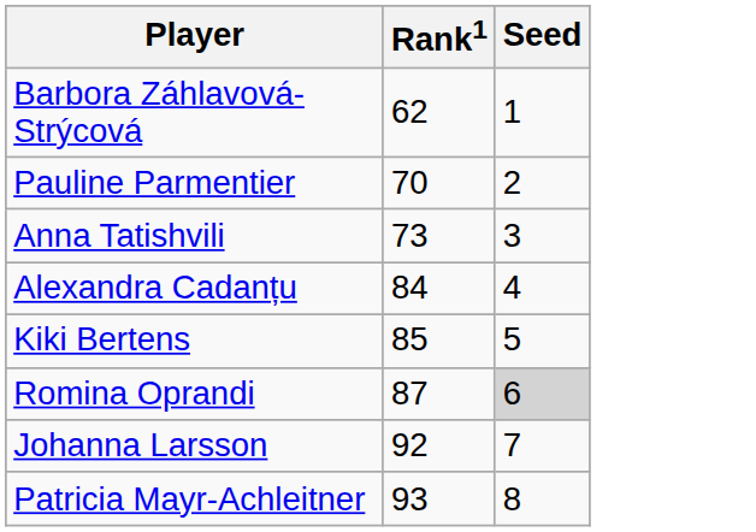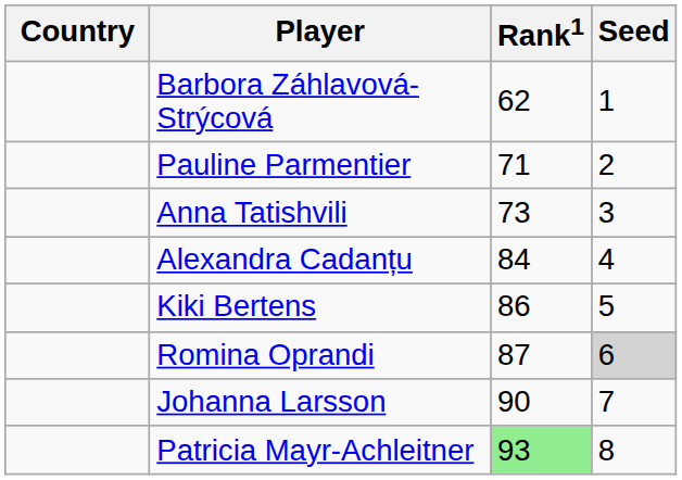+ column: Country
Pauline Parmentier | Rank1: 70 -> 71
Kiki Bertens | Rank1: 85 -> 86
Johanna Larsson | Rank1: 92 -> 90
Patricia Mayr-Achleitner | Rank1: no background -> lightgreen background
